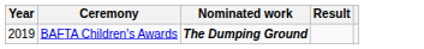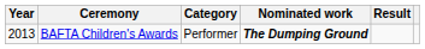+ column: Category | Performer
BAFTA Children's Awards | Year: 2019 -> 2013
